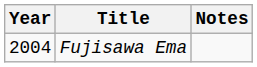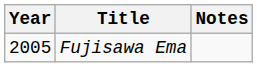Fujisawa Ema | Year: 2004 -> 2005
